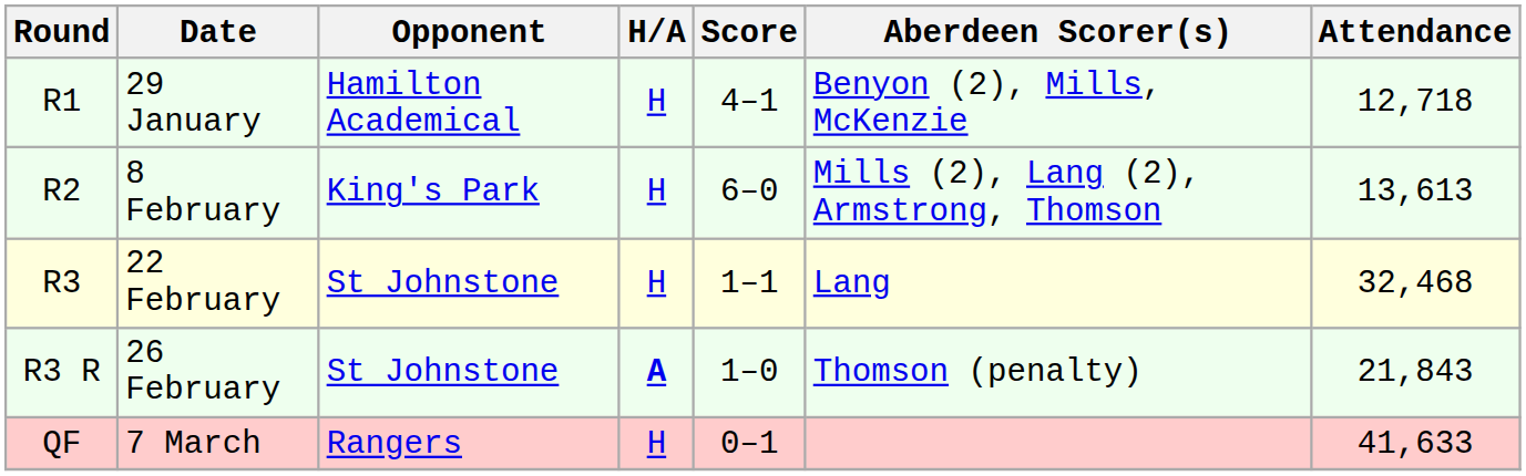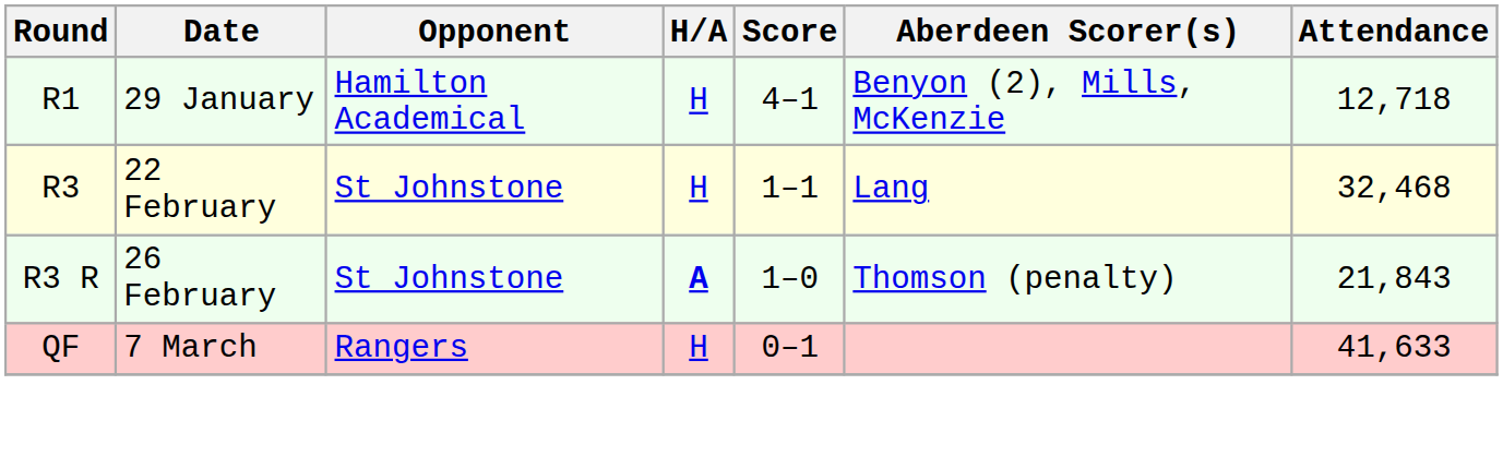- row: R2 | 8 February | King's Park | H | 6–0 | Mills (2), Lang (2), Armstrong, Thomson | 13,613
